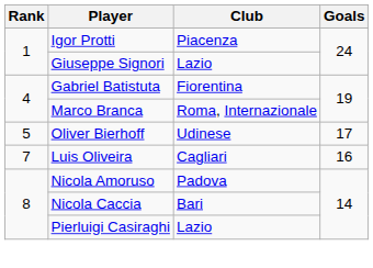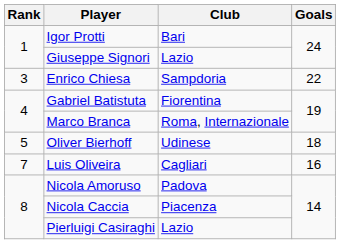Igor Protti | Club: Piacenza -> Bari
+ row: 3 | Enrico Chiesa | Sampdoria | 22
Oliver Bierhoff | Goals: 17 -> 18
Nicola Caccia | Club: Bari -> Piacenza
